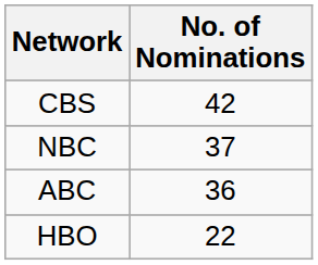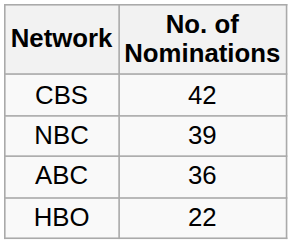NBC | No. of Nominations: 37 -> 39
